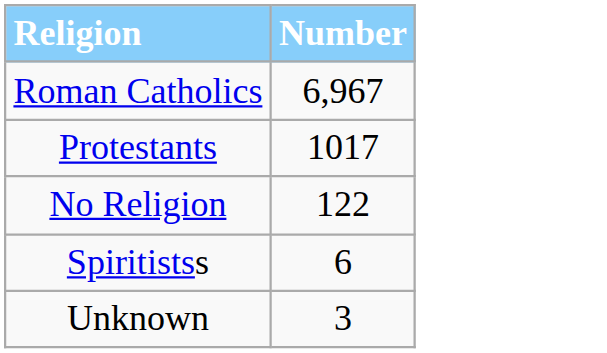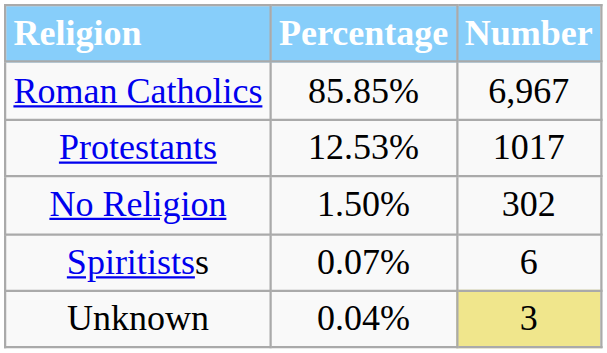+ column: Percentage | 85.85% | 12.53% | 1.50% | 0.07% | 0.04%
No Religion | Number: 122 -> 302
Unknown | Number: no background -> khaki background
